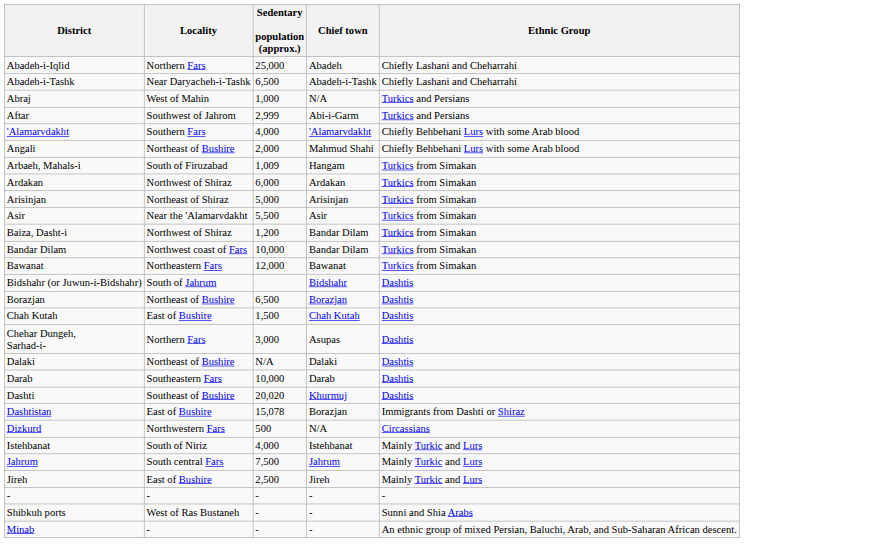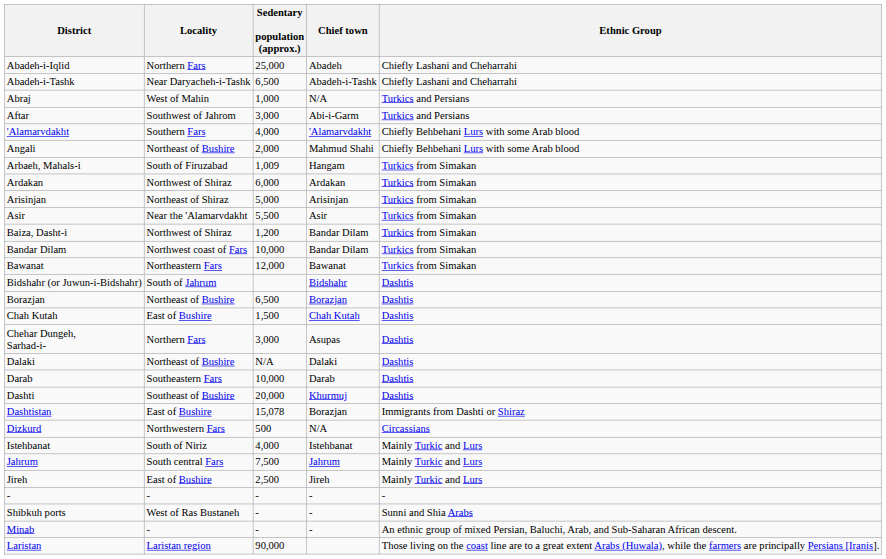Aftar | Sedentary population (approx.): 2,999 -> 3,000
Dashti | Sedentary population (approx.): 20,020 -> 20,000
+ row: Laristan | Laristan region | 90,000 | Those living on the coast line are to a great extent Arabs (Huwala), while the farmers are principally Persians [Iranis].
